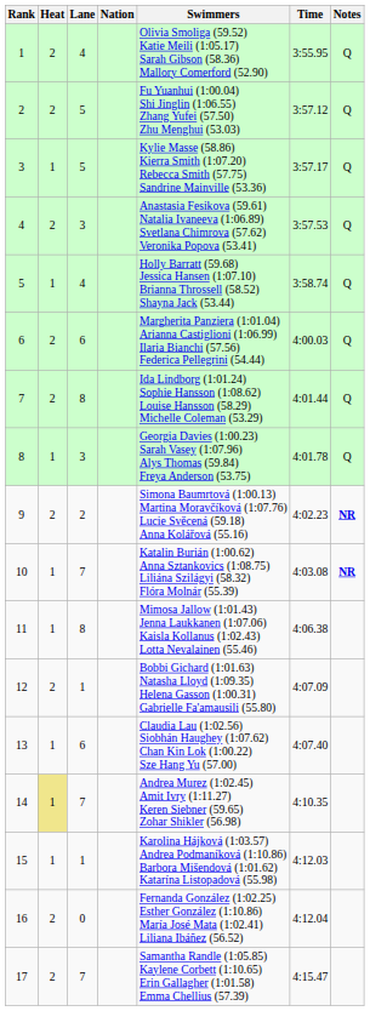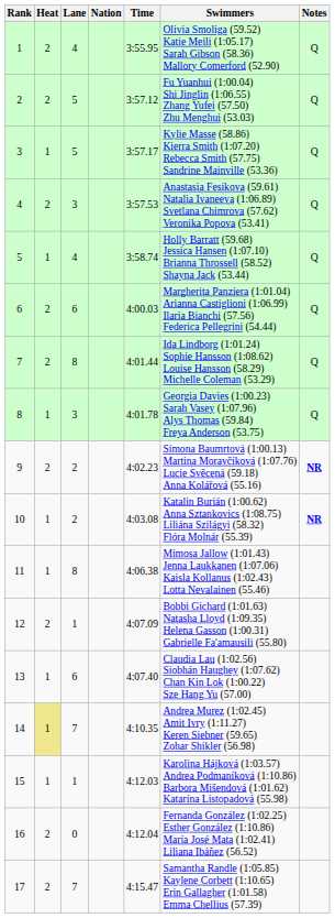columns swapped: Swimmers <-> Time
10 | Lane: 7 -> 2
